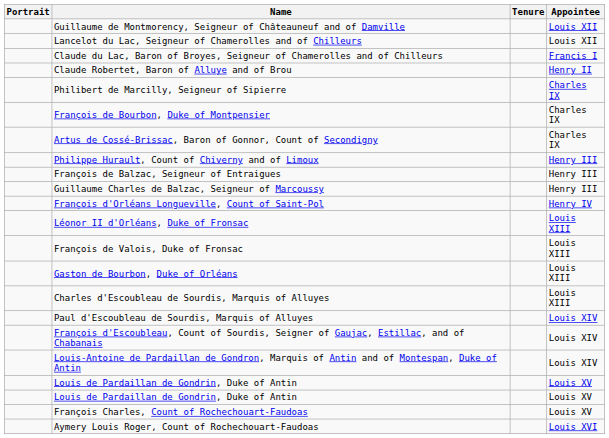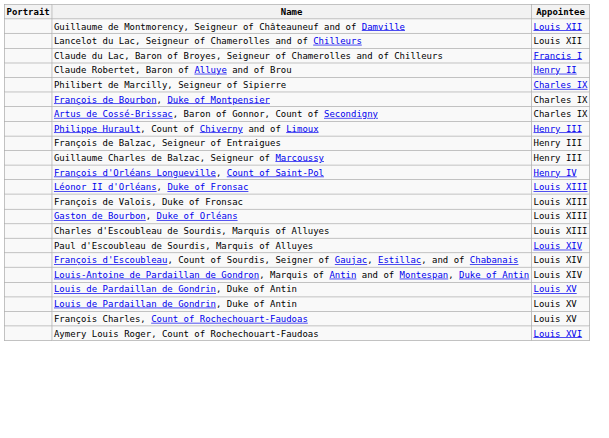- column: Tenure
